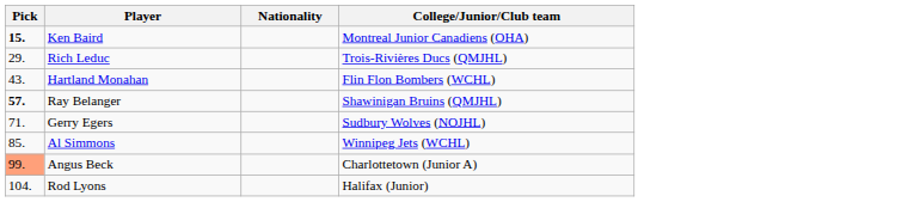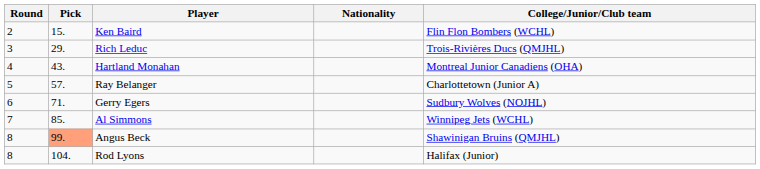+ column: Round | 2 | 3 | 4 | 5 | 6 | 7 | 8 | 8
Ken Baird | Pick: bold -> normal
Ken Baird | College/Junior/Club team: Montreal Junior Canadiens (OHA) -> Flin Flon Bombers (WCHL)
Hartland Monahan | College/Junior/Club team: Flin Flon Bombers (WCHL) -> Montreal Junior Canadiens (OHA)
Ray Belanger | Pick: bold -> normal
Ray Belanger | College/Junior/Club team: Shawinigan Bruins (QMJHL) -> Charlottetown (Junior A)
Angus Beck | College/Junior/Club team: Charlottetown (Junior A) -> Shawinigan Bruins (QMJHL)
